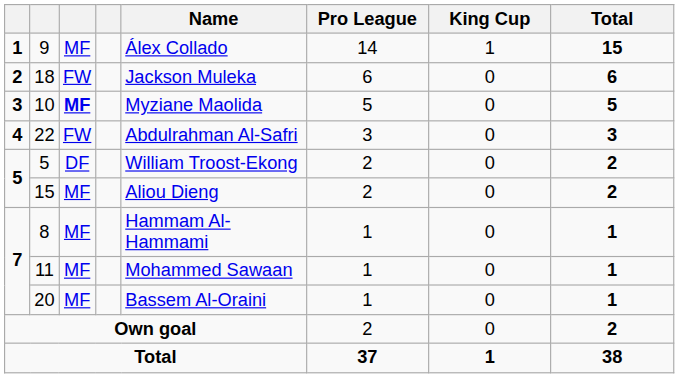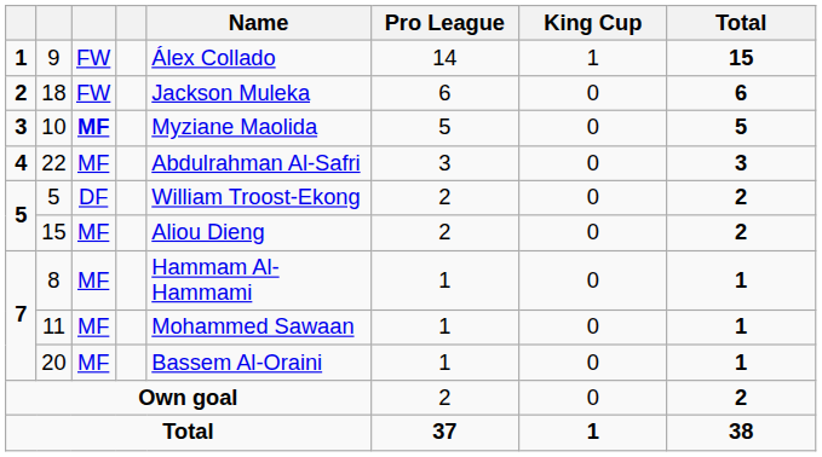9 | column 3: MF -> FW
22 | column 3: FW -> MF
